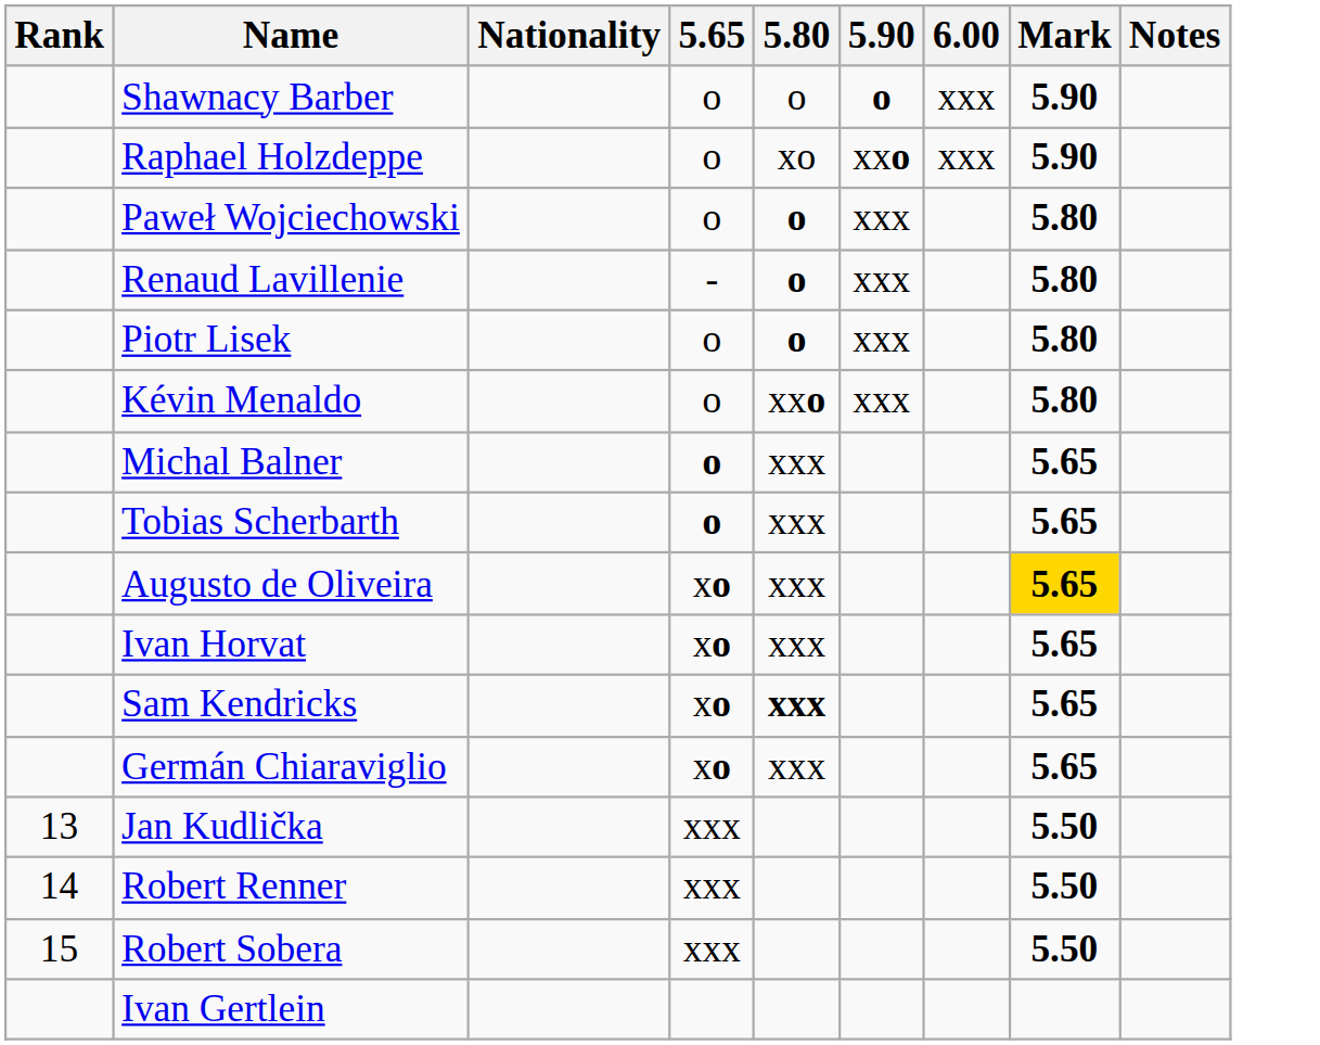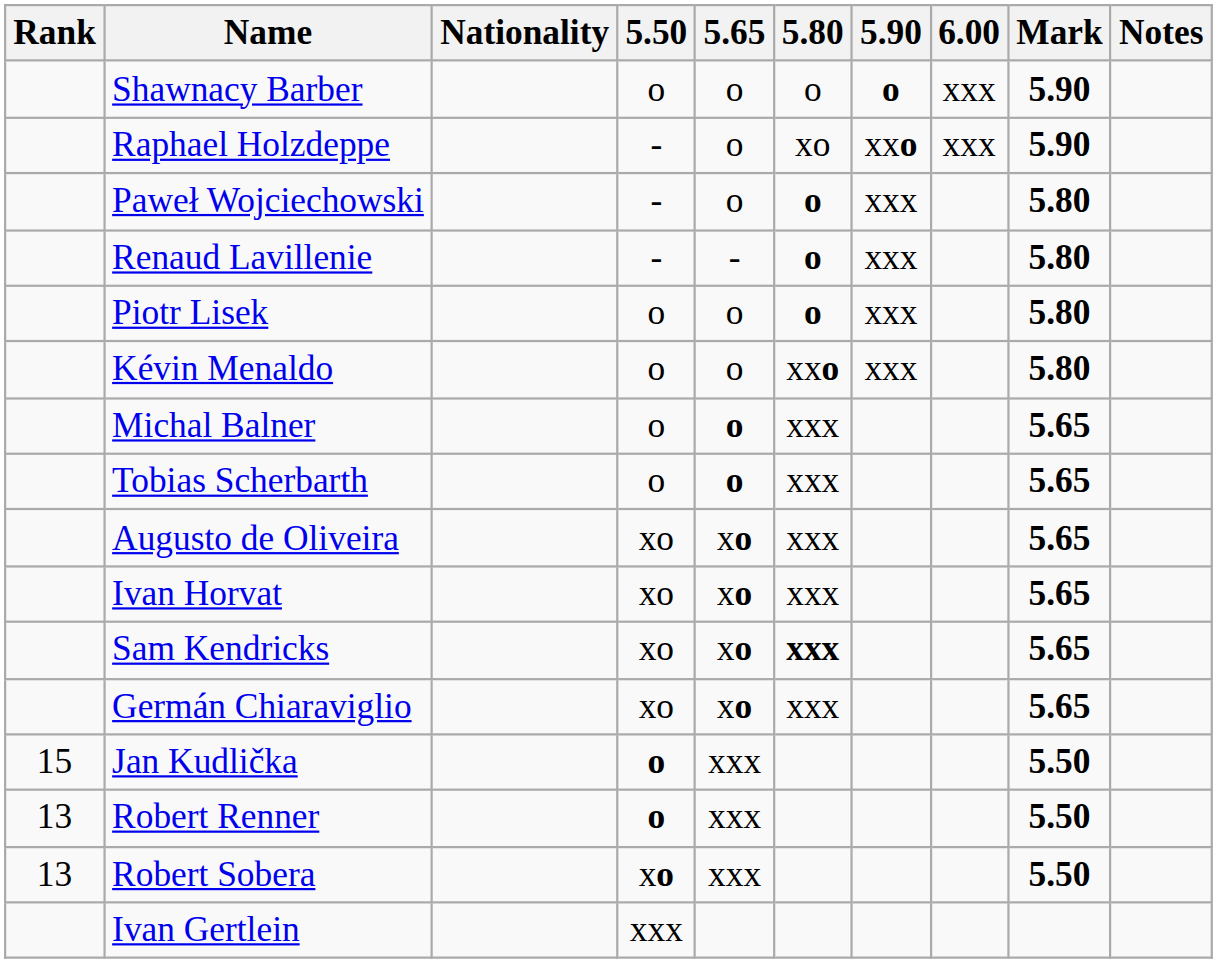+ column: 5.50 | o | - | - | - | o | o | o | o | xo | xo | xo | xo | o | o | xo | xxx
Augusto de Oliveira | Mark: gold background -> no background
Jan Kudlička | Rank: 13 -> 15
Robert Renner | Rank: 14 -> 13
Robert Sobera | Rank: 15 -> 13
